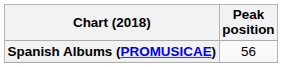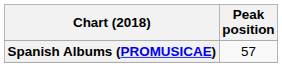Spanish Albums (PROMUSICAE) | Peak position: 56 -> 57
